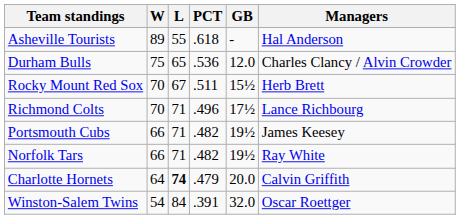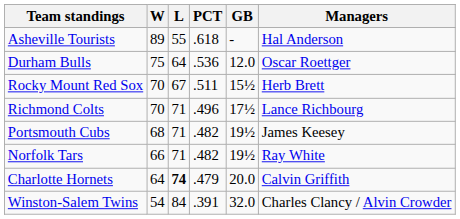Durham Bulls | L: 65 -> 64
Durham Bulls | Managers: Charles Clancy / Alvin Crowder -> Oscar Roettger
Portsmouth Cubs | W: 66 -> 68
Winston-Salem Twins | Managers: Oscar Roettger -> Charles Clancy / Alvin Crowder
